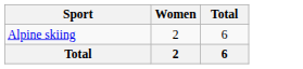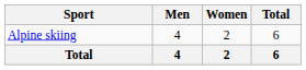+ column: Men | 4 | 4
